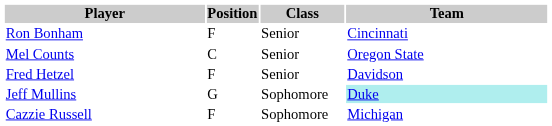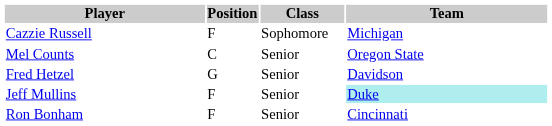rows swapped: Ron Bonham <-> Cazzie Russell
Fred Hetzel | Position: F -> G
Jeff Mullins | Position: G -> F
Jeff Mullins | Class: Sophomore -> Senior
